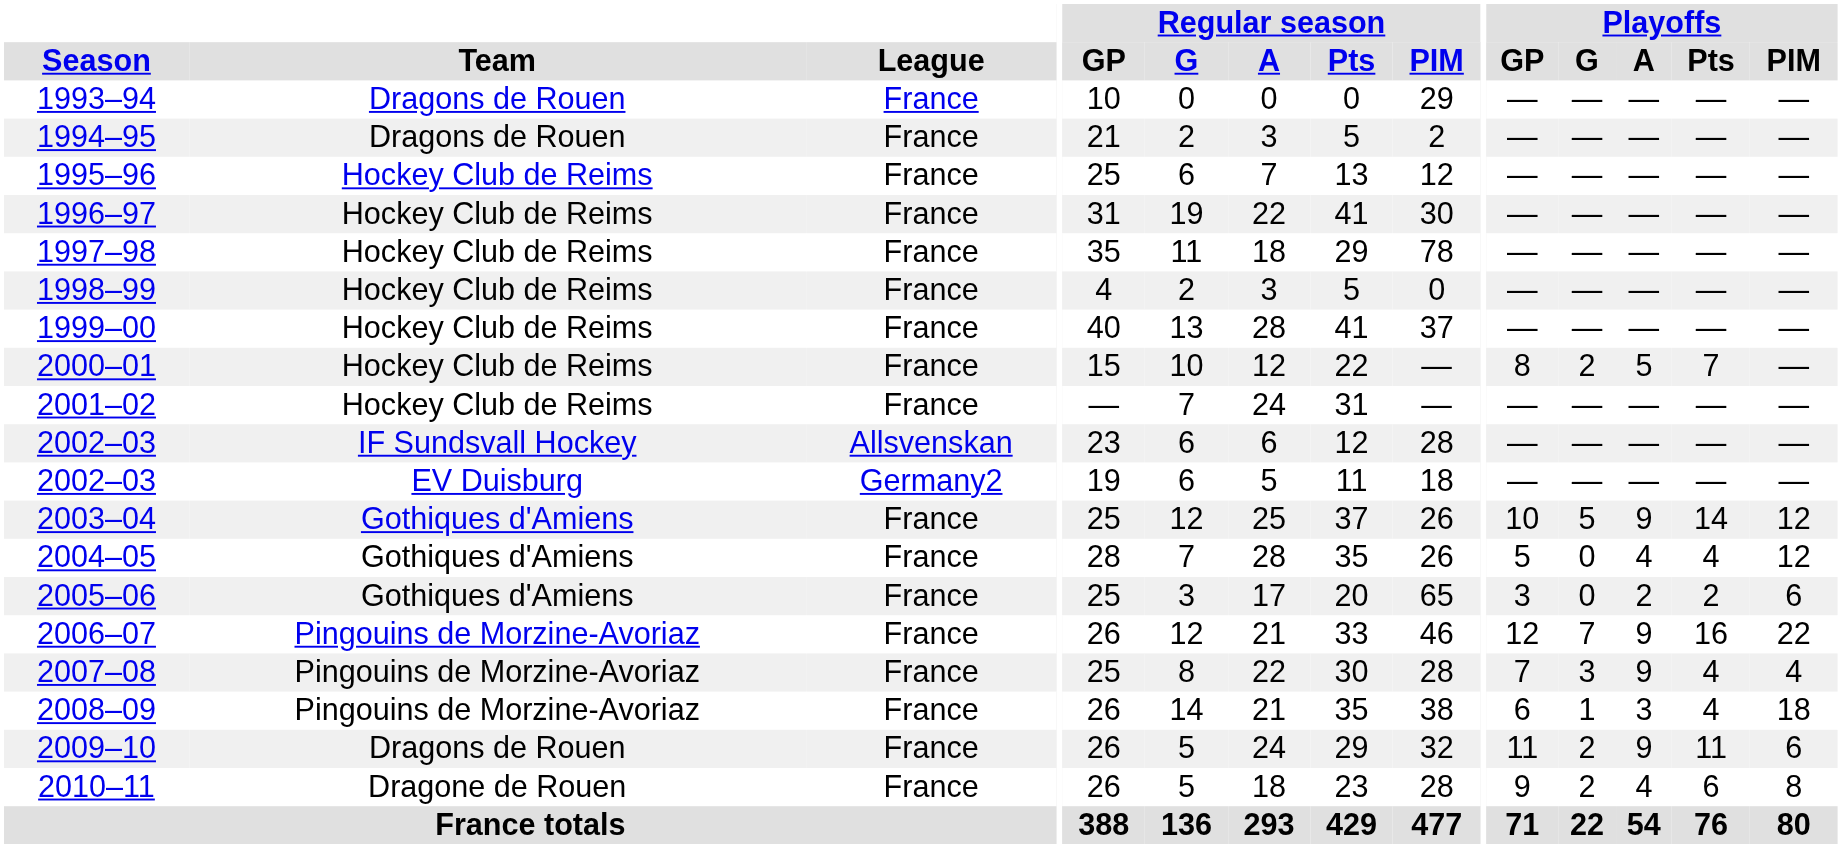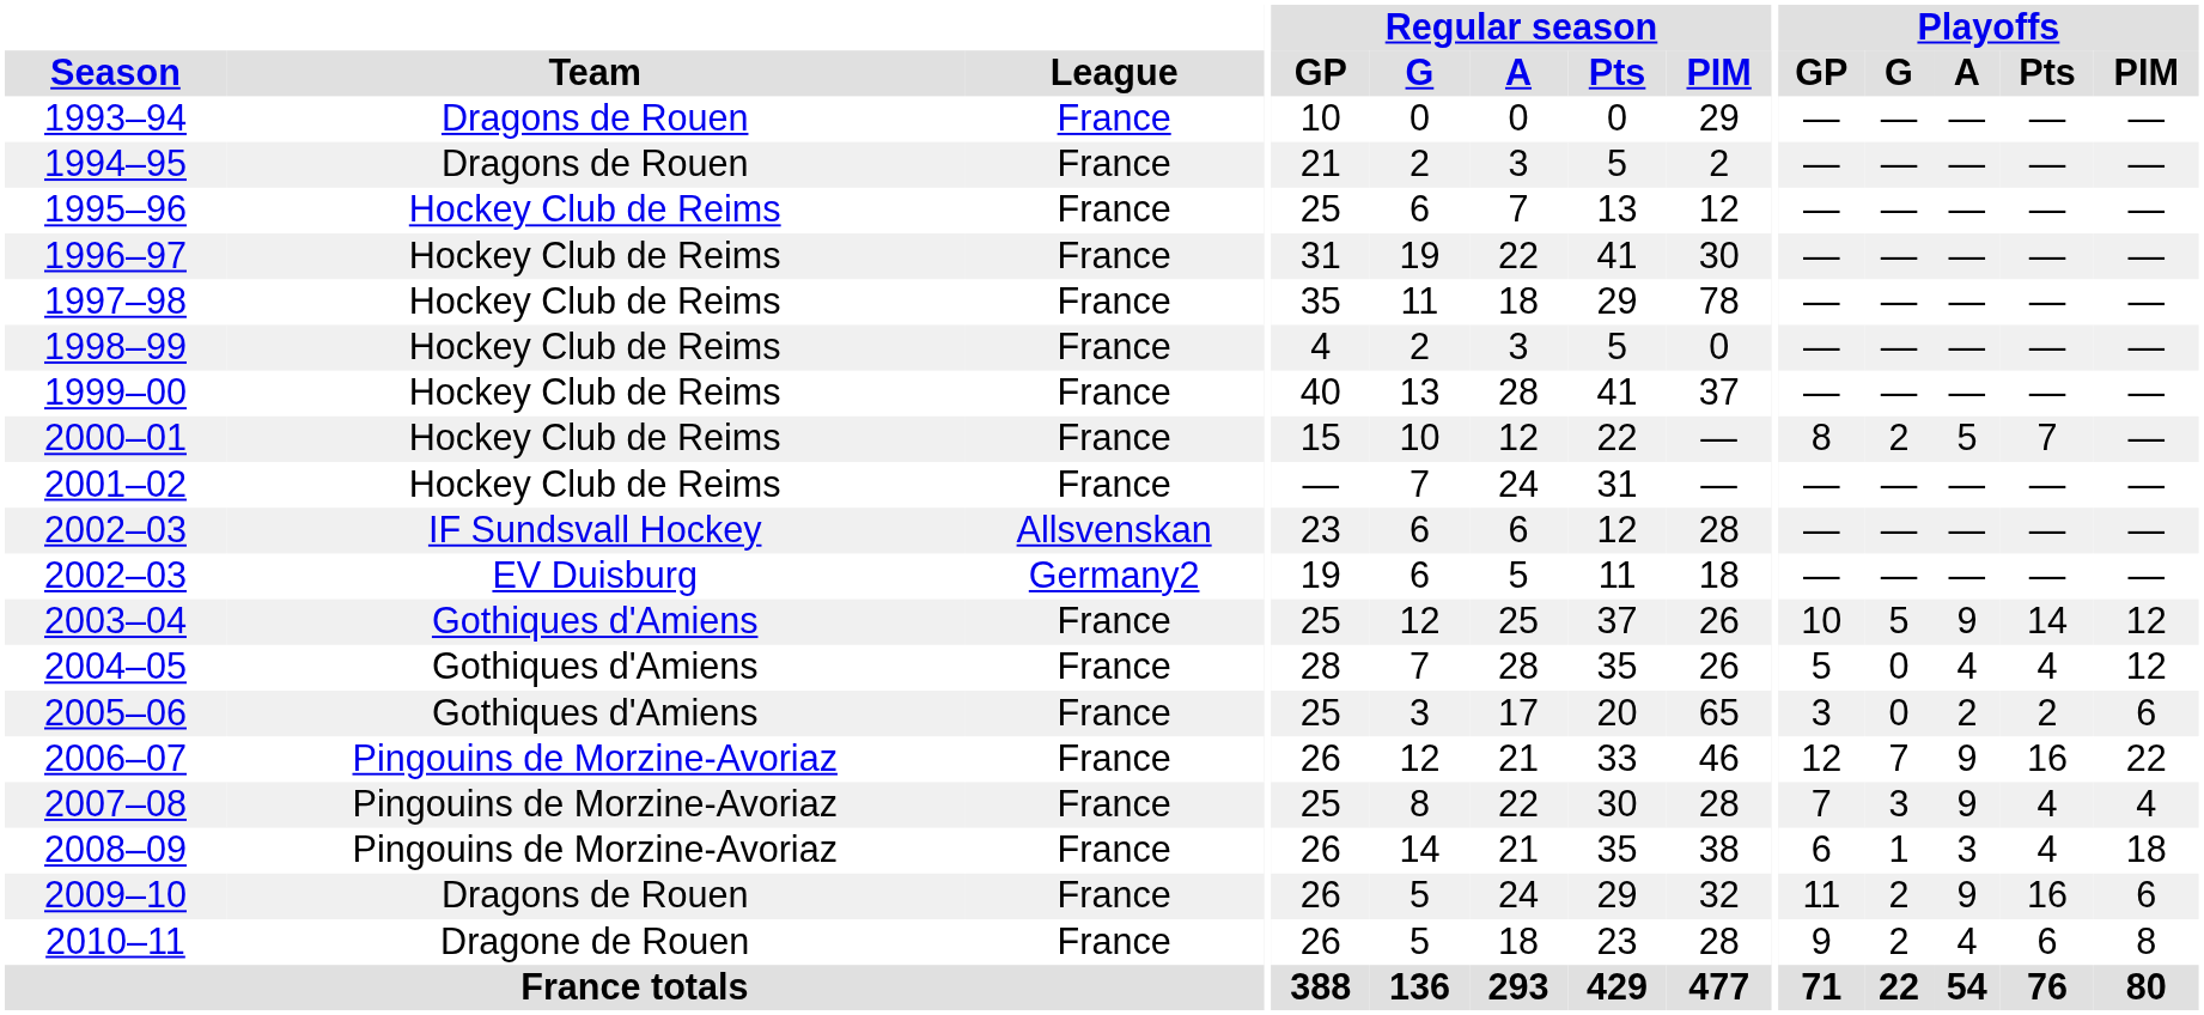2009–10 | Playoffs / Pts: 11 -> 16
